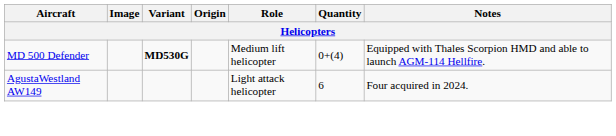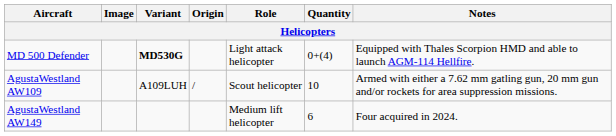MD 500 Defender | Role: Medium lift helicopter -> Light attack helicopter
+ row: AgustaWestland AW109 | A109LUH | / | Scout helicopter | 10 | Armed with either a 7.62 mm gatling gun, 20 mm gun and/or rockets for area suppression missions.
AgustaWestland AW149 | Role: Light attack helicopter -> Medium lift helicopter
